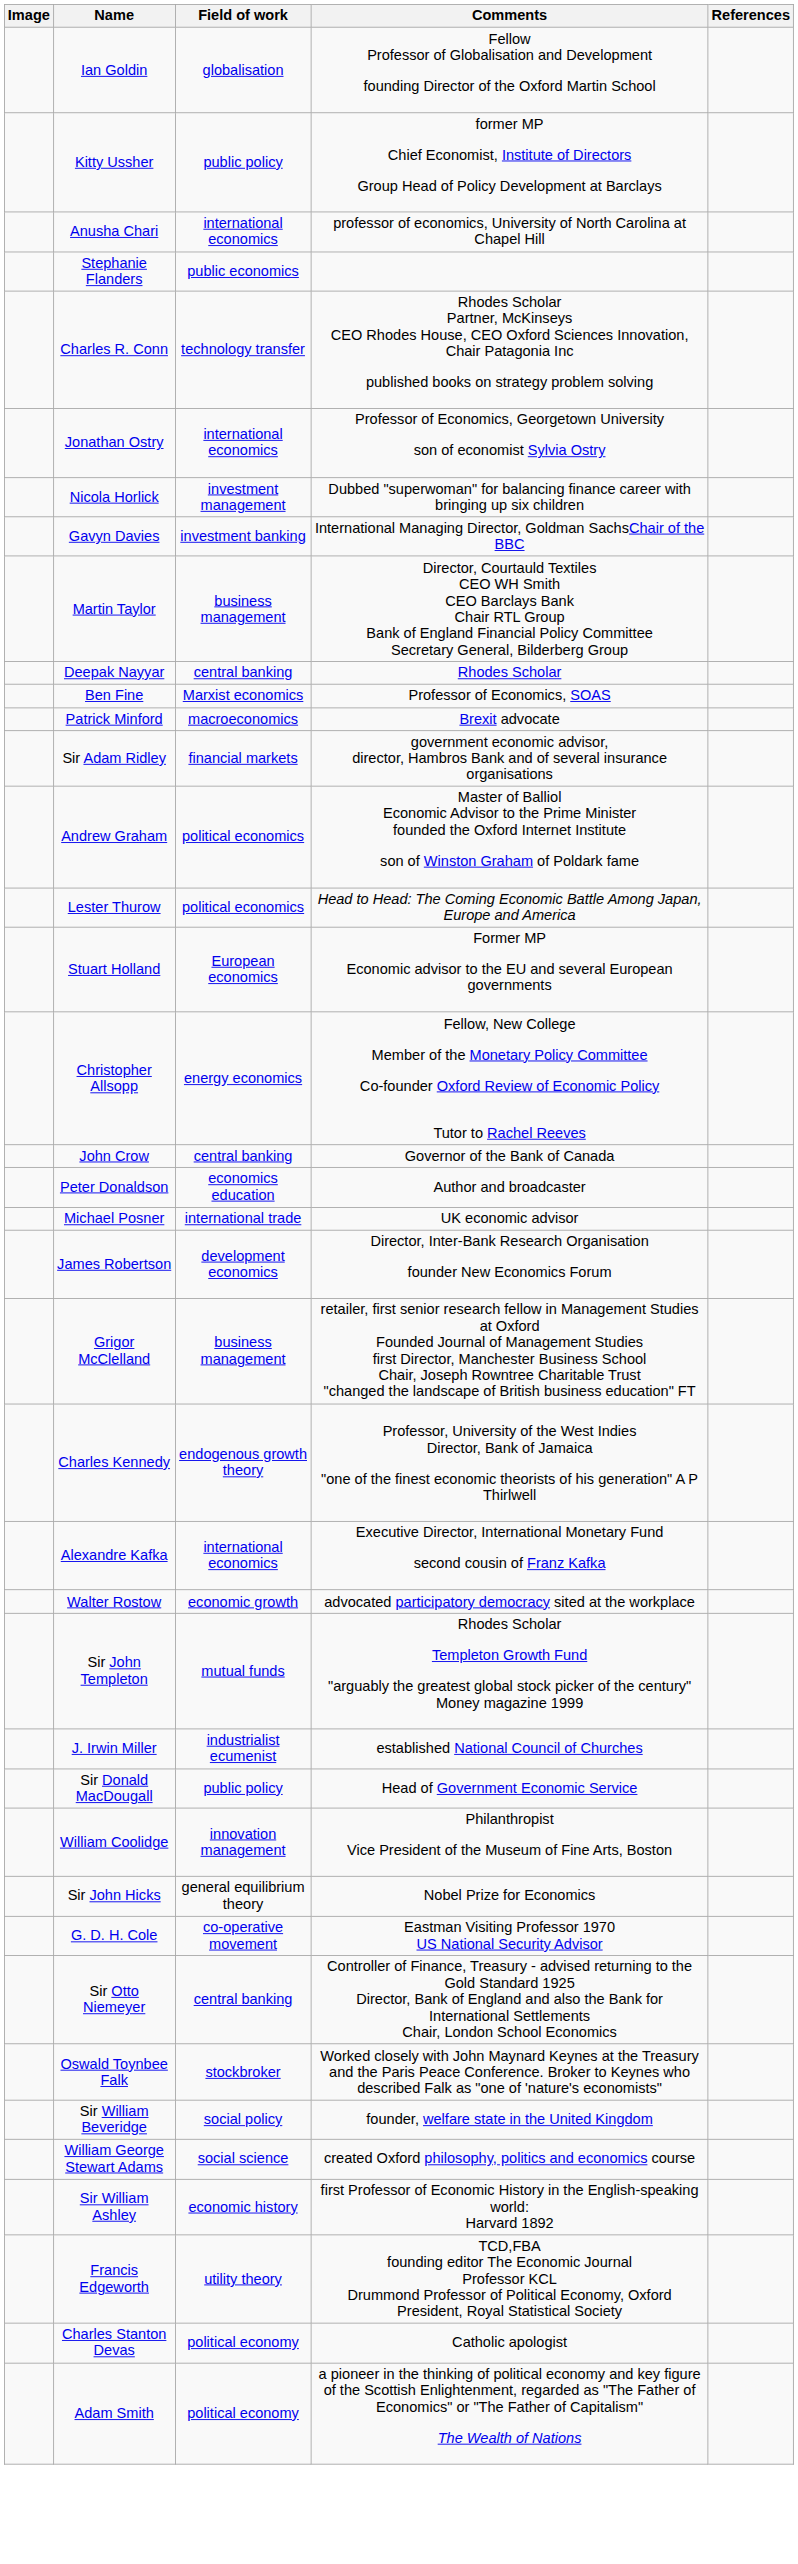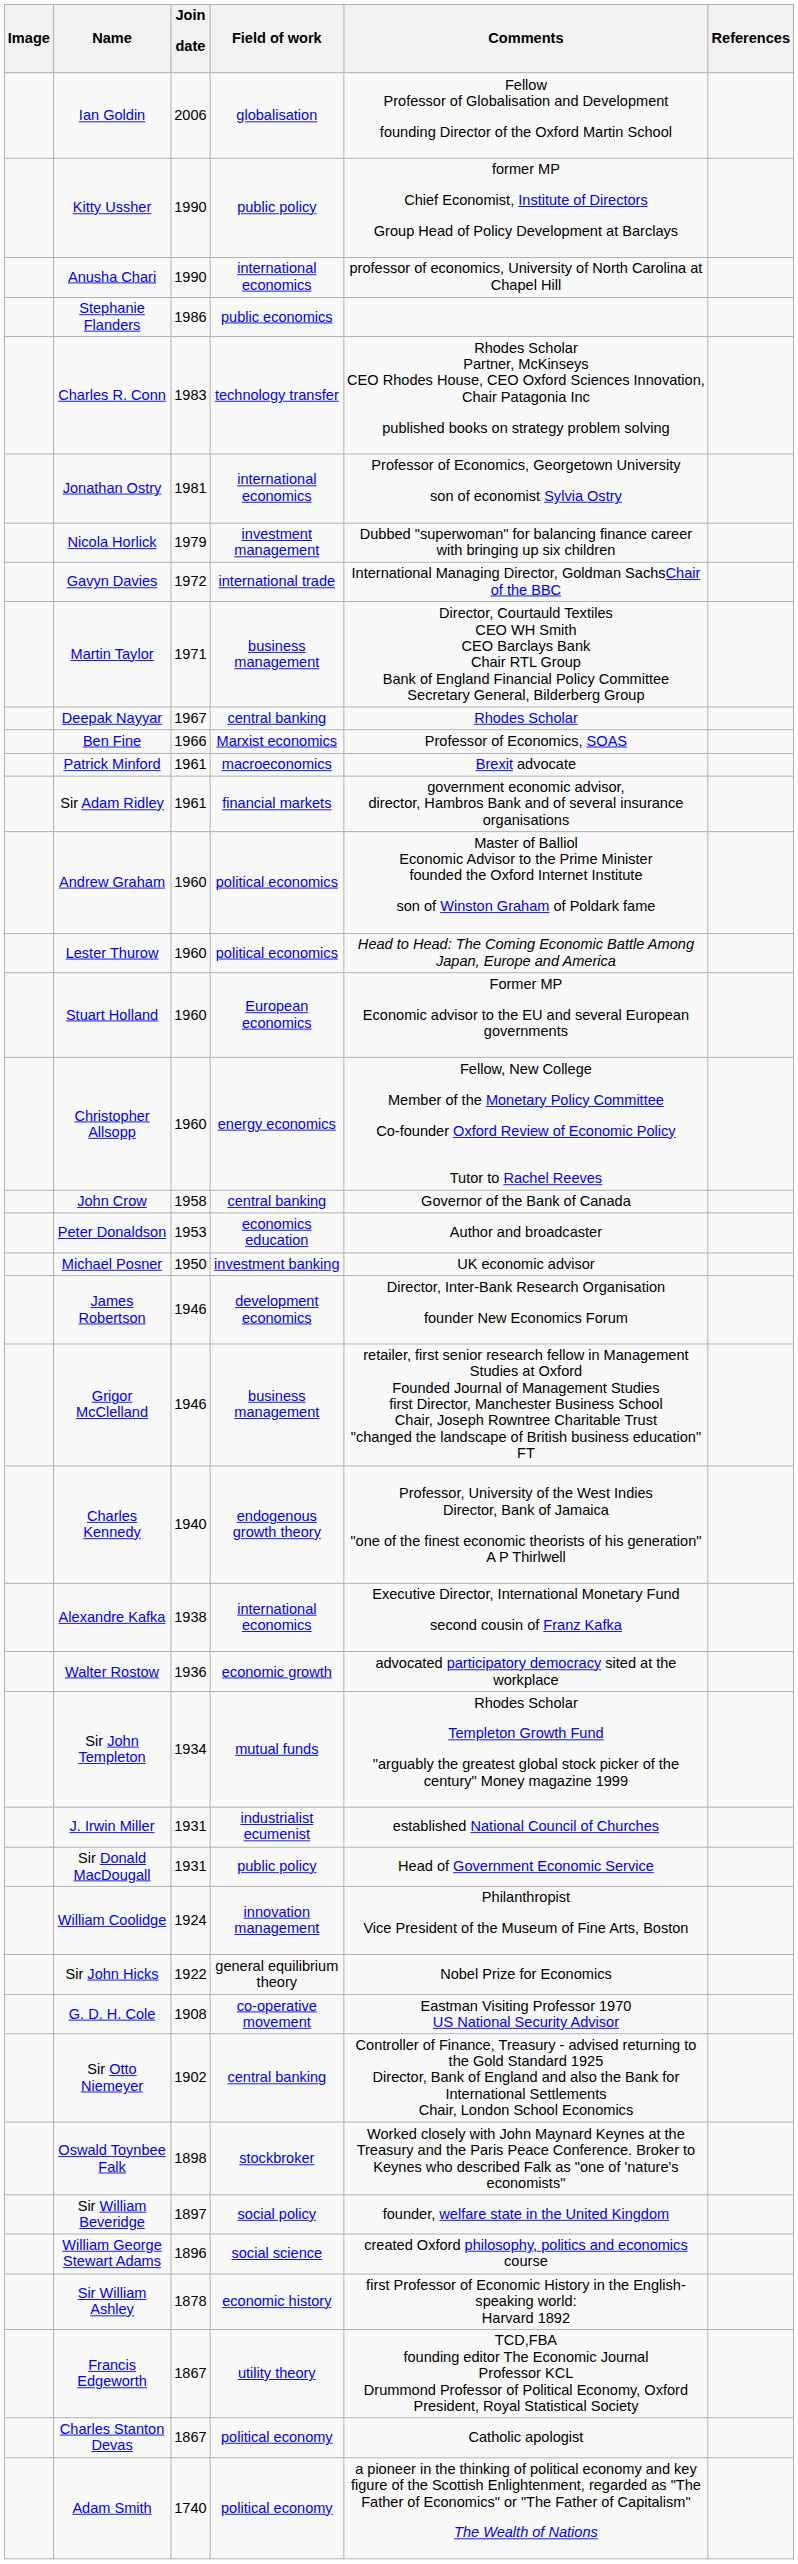+ column: Join date | 2006 | 1990 | 1990 | 1986 | 1983 | 1981 | 1979 | 1972 | 1971 | 1967 | 1966 | 1961 | 1961 | 1960 | 1960 | 1960 | 1960 | 1958 | 1953 | 1950 | 1946 | 1946 | 1940 | 1938 | 1936 | 1934 | 1931 | 1931 | 1924 | 1922 | 1908 | 1902 | 1898 | 1897 | 1896 | 1878 | 1867 | 1867 | 1740
Gavyn Davies | Field of work: investment banking -> international trade
Michael Posner | Field of work: international trade -> investment banking
